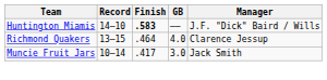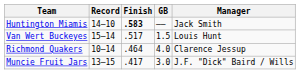Huntington Miamis | Manager: J.F. "Dick" Baird / Wills -> Jack Smith
+ row: Van Wert Buckeyes | 15–14 | .517 | 1.5 | Louis Hunt
Richmond Quakers | Record: 13–15 -> 10–14
Muncie Fruit Jars | Record: 10–14 -> 13–15
Muncie Fruit Jars | Manager: Jack Smith -> J.F. "Dick" Baird / Wills
